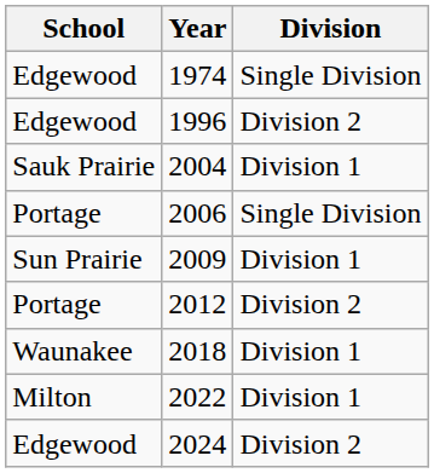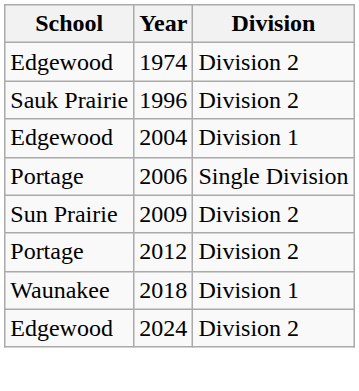1974 | Division: Single Division -> Division 2
1996 | School: Edgewood -> Sauk Prairie
2004 | School: Sauk Prairie -> Edgewood
2009 | Division: Division 1 -> Division 2
- row: Milton | 2022 | Division 1
